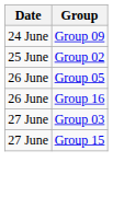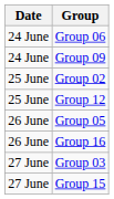+ row: 24 June | Group 06
+ row: 25 June | Group 12
